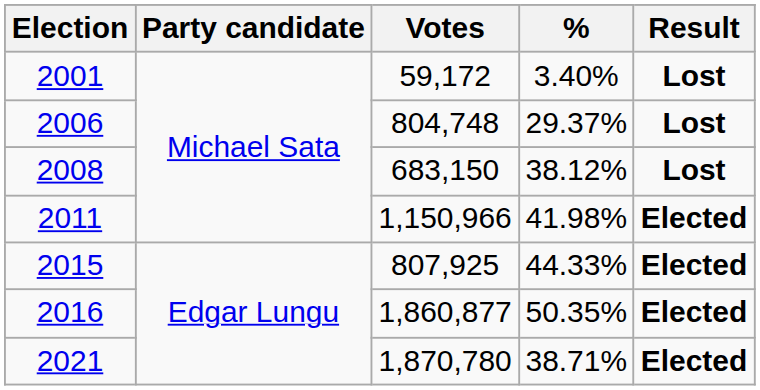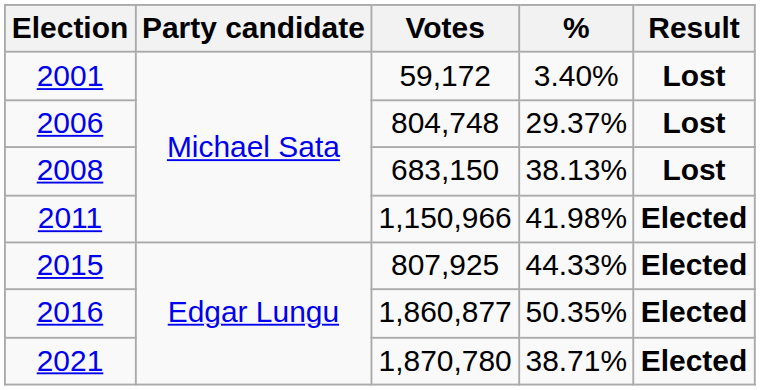2008 | %: 38.12% -> 38.13%
